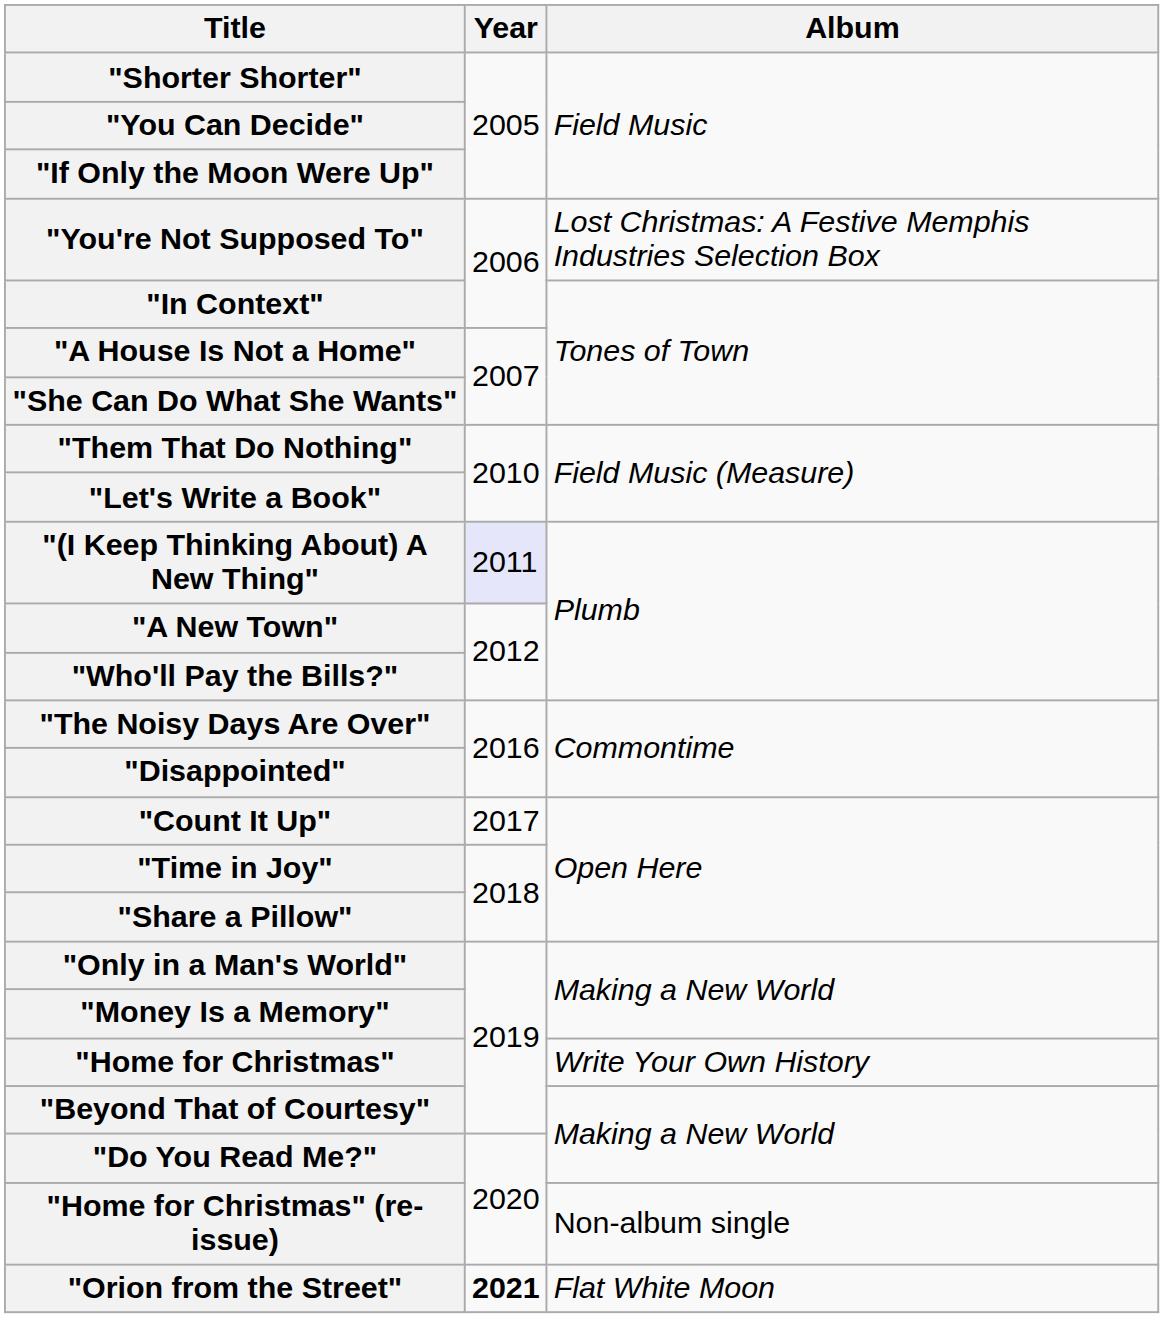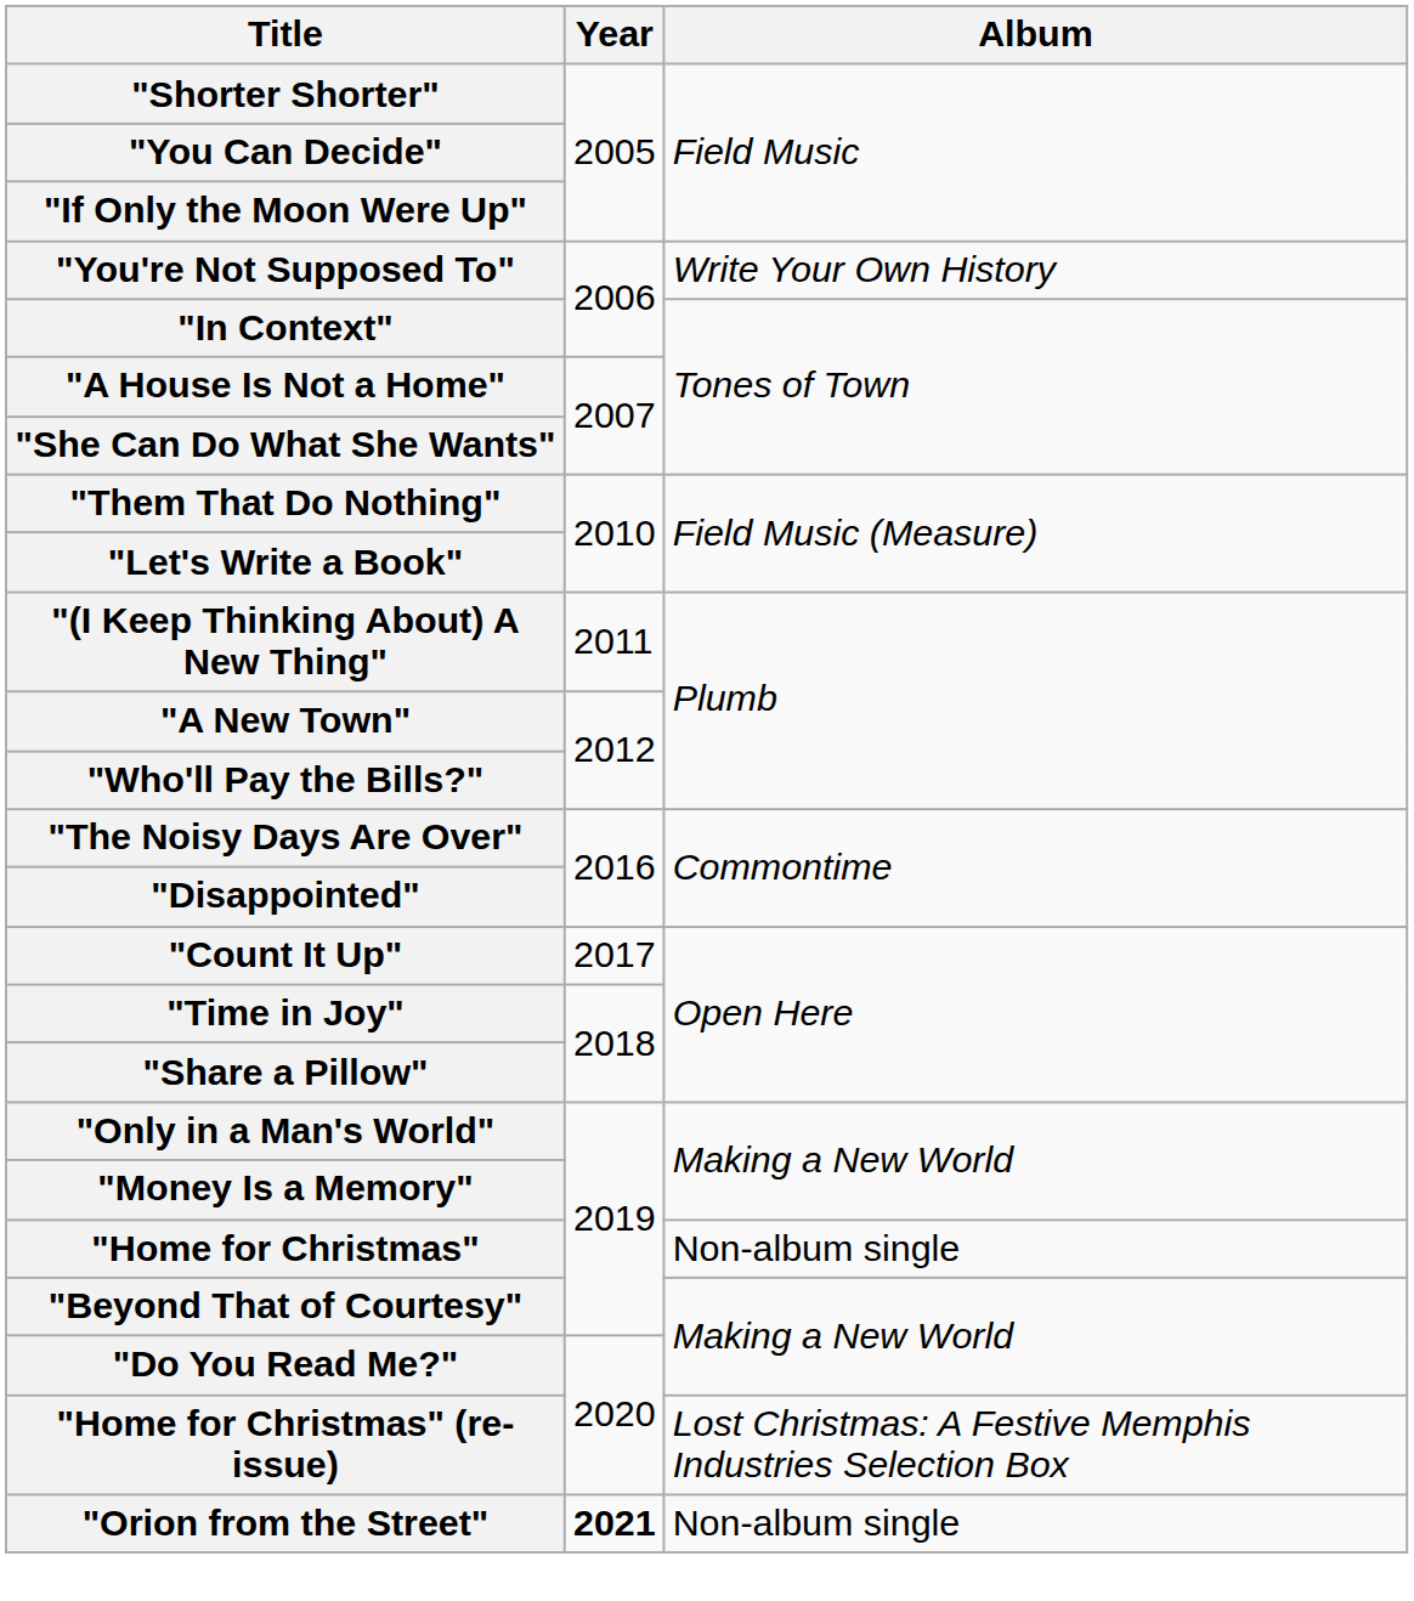"You're Not Supposed To" | Album: Lost Christmas: A Festive Memphis Industries Selection Box -> Write Your Own History
"(I Keep Thinking About) A New Thing" | Year: lavender background -> no background
"Home for Christmas" | Album: Write Your Own History -> Non-album single
"Home for Christmas" (re-issue) | Album: Non-album single -> Lost Christmas: A Festive Memphis Industries Selection Box
"Orion from the Street" | Album: Flat White Moon -> Non-album single
